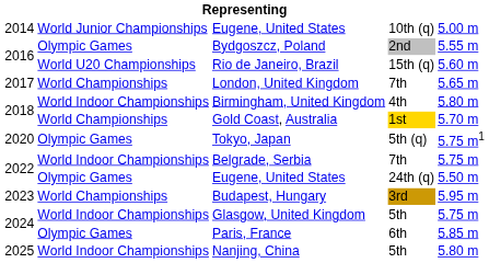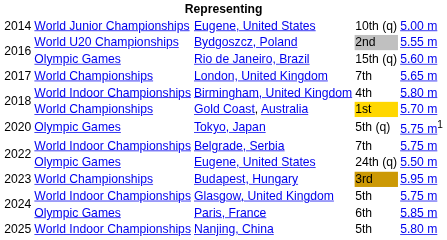Bydgoszcz, Poland | column 2: Olympic Games -> World U20 Championships
Rio de Janeiro, Brazil | column 2: World U20 Championships -> Olympic Games
